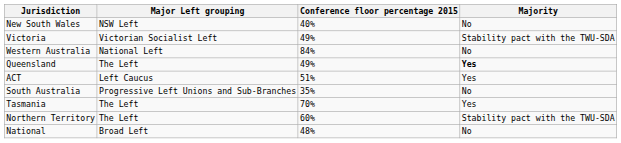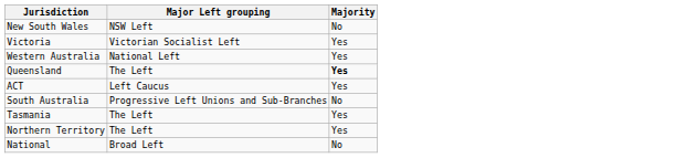- column: Conference floor percentage 2015 | 40% | 49% | 84% | 49% | 51% | 35% | 70% | 60% | 48%
Victoria | Majority: Stability pact with the TWU-SDA -> Yes
Western Australia | Majority: No -> Yes
Northern Territory | Majority: Stability pact with the TWU-SDA -> Yes
